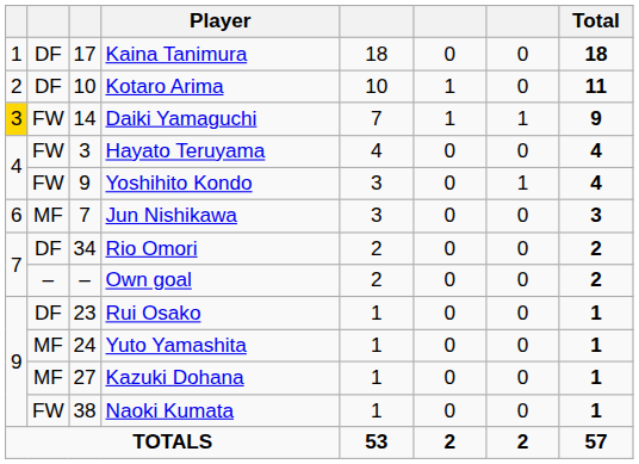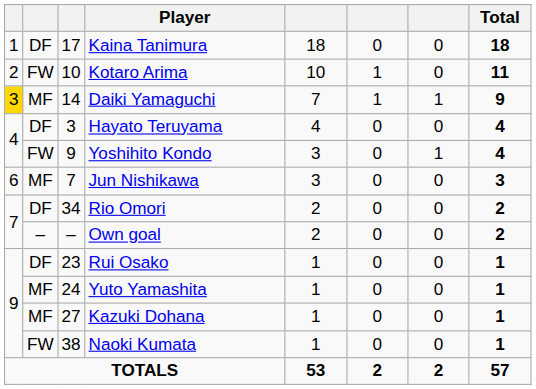Kotaro Arima | column 2: DF -> FW
Daiki Yamaguchi | column 2: FW -> MF
Hayato Teruyama | column 2: FW -> DF
